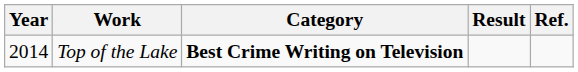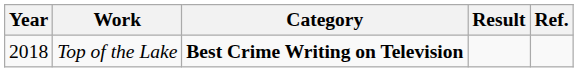Top of the Lake | Year: 2014 -> 2018
